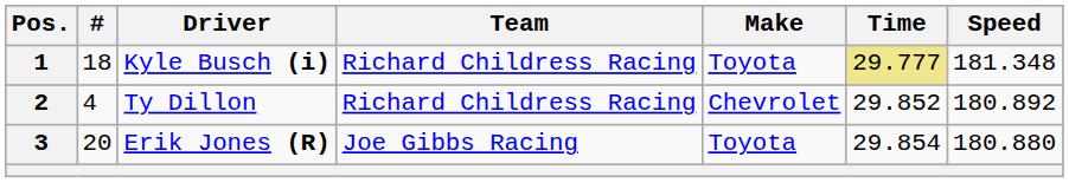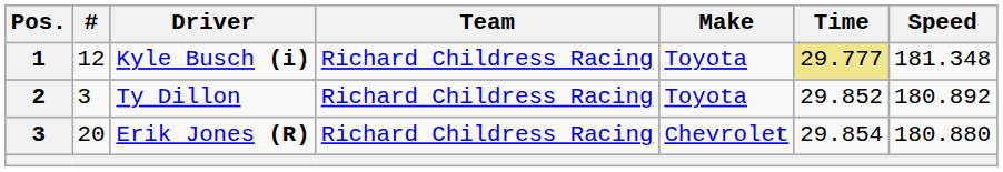Kyle Busch (i) | #: 18 -> 12
Ty Dillon | #: 4 -> 3
Ty Dillon | Make: Chevrolet -> Toyota
Erik Jones (R) | Team: Joe Gibbs Racing -> Richard Childress Racing
Erik Jones (R) | Make: Toyota -> Chevrolet
